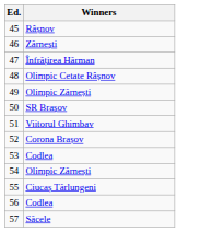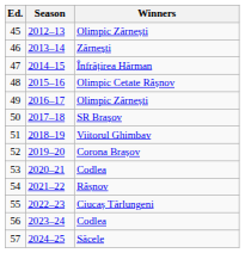+ column: Season | 2012–13 | 2013–14 | 2014–15 | 2015–16 | 2016–17 | 2017–18 | 2018–19 | 2019–20 | 2020–21 | 2021–22 | 2022–23 | 2023–24 | 2024–25
45 | Winners: Râșnov -> Olimpic Zărnești
54 | Winners: Olimpic Zărnești -> Râșnov
